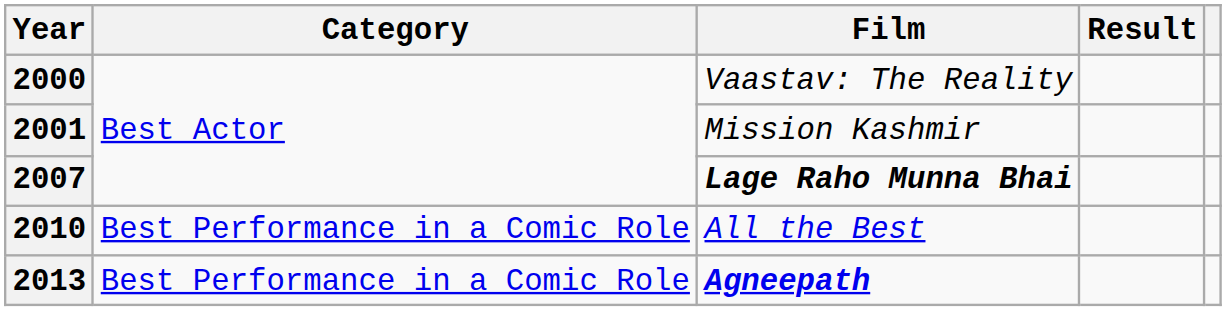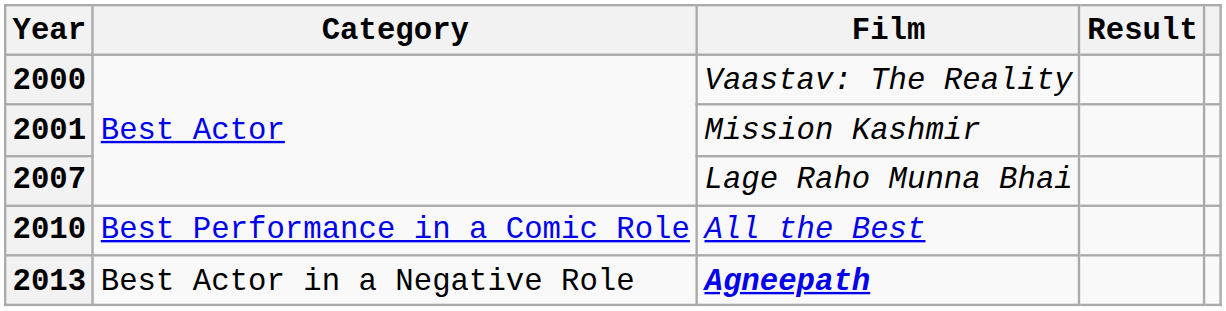2007 | Film: bold -> normal
2013 | Category: Best Performance in a Comic Role -> Best Actor in a Negative Role
